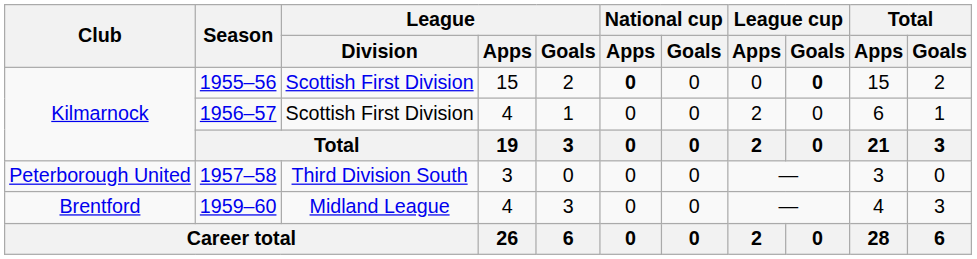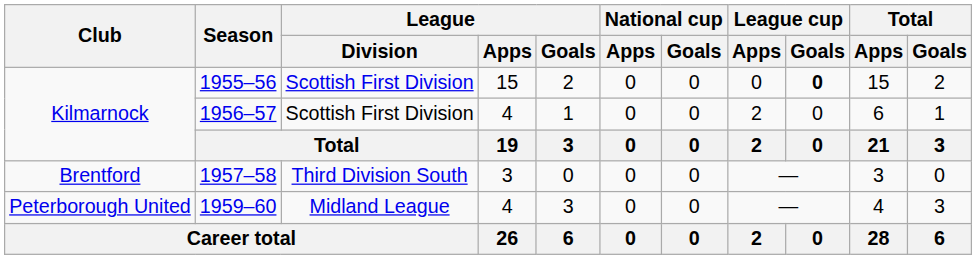1955–56 | National cup / Apps: bold -> normal
1957–58 | Club: Peterborough United -> Brentford
1959–60 | Club: Brentford -> Peterborough United
